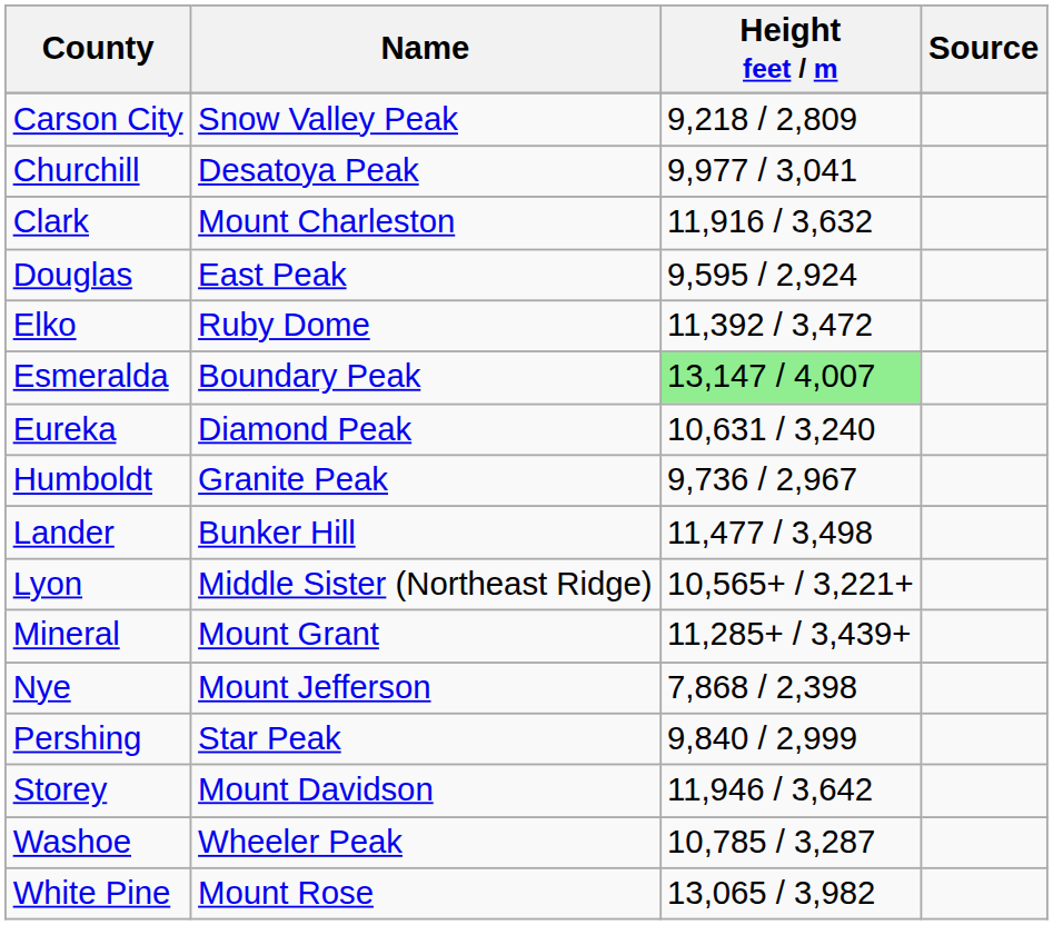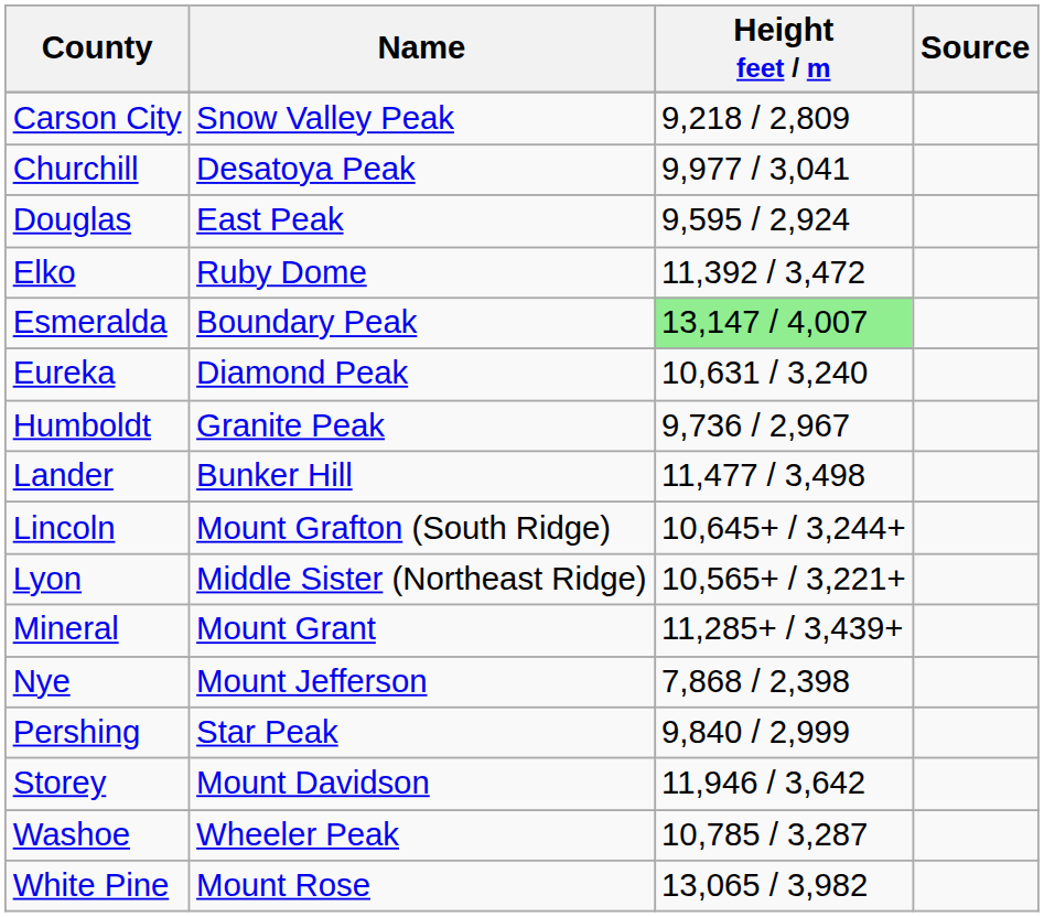- row: Clark | Mount Charleston | 11,916 / 3,632
+ row: Lincoln | Mount Grafton (South Ridge) | 10,645+ / 3,244+
